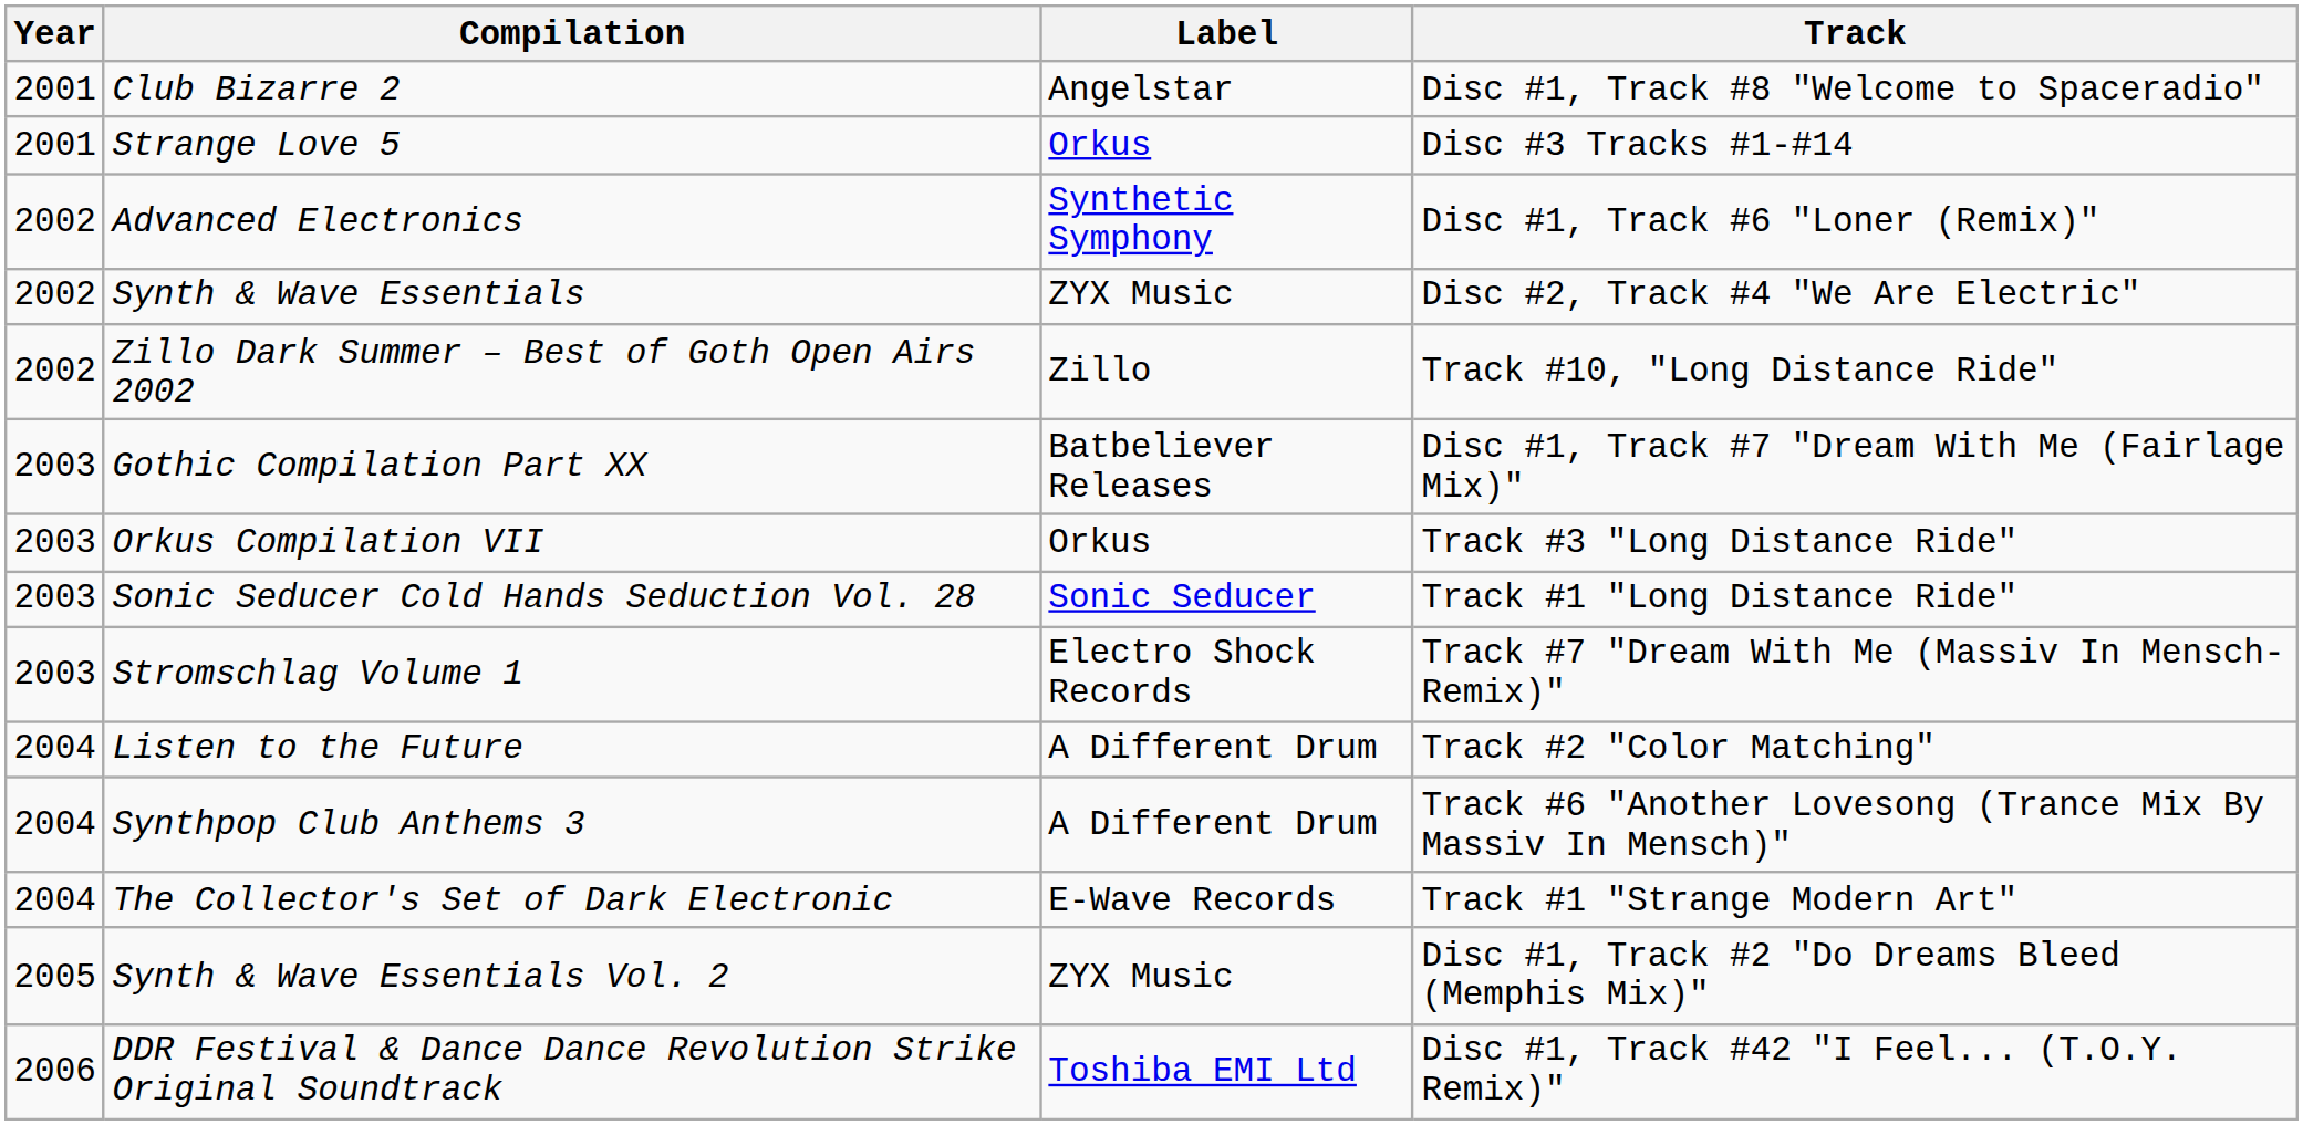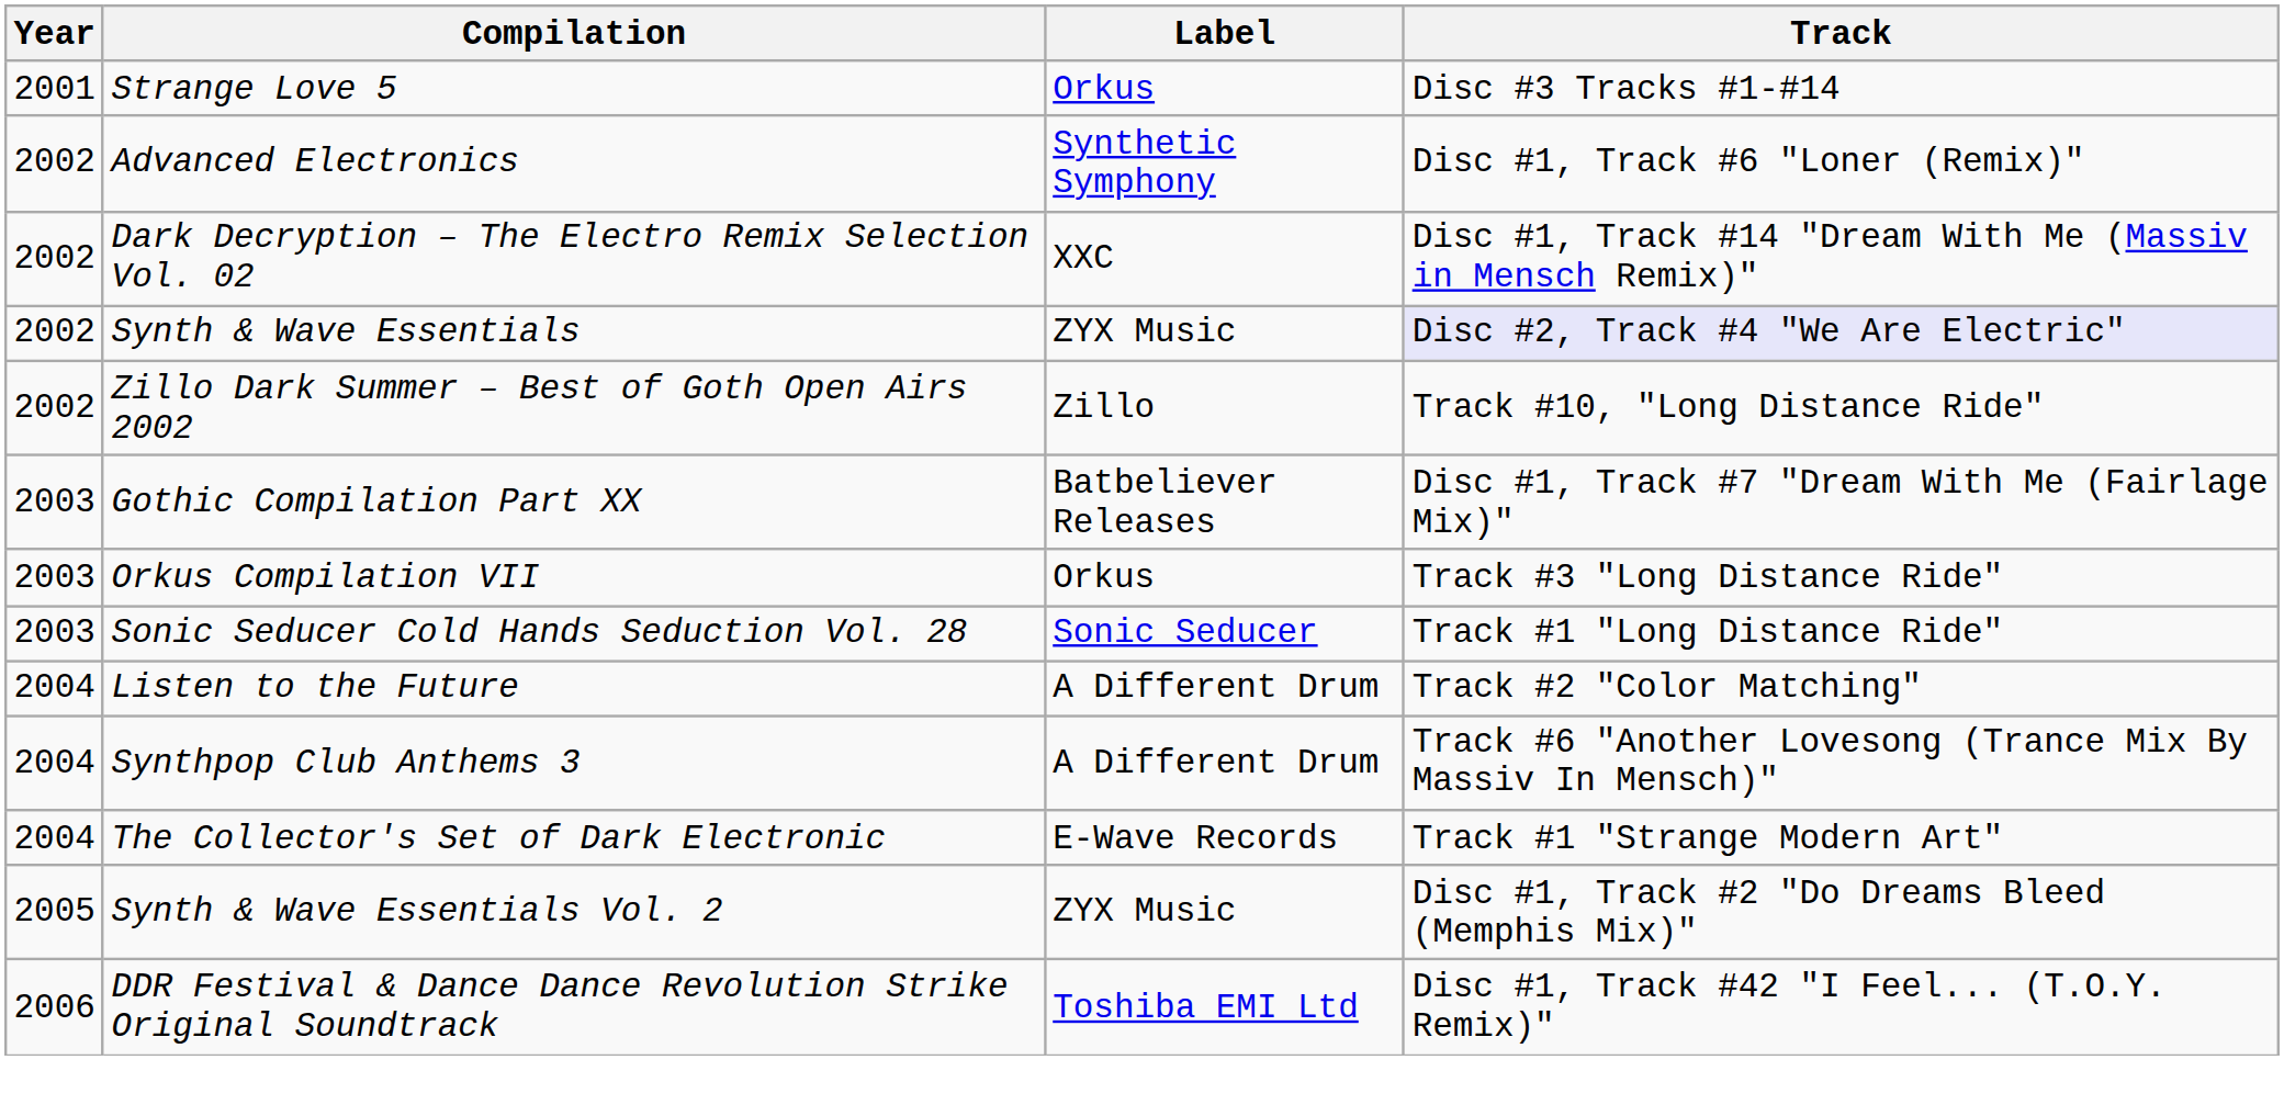- row: 2001 | Club Bizarre 2 | Angelstar | Disc #1, Track #8 "Welcome to Spaceradio"
+ row: 2002 | Dark Decryption – The Electro Remix Selection Vol. 02 | XXC | Disc #1, Track #14 "Dream With Me (Massiv in Mensch Remix)"
Synth & Wave Essentials | Track: no background -> lavender background
- row: 2003 | Stromschlag Volume 1 | Electro Shock Records | Track #7 "Dream With Me (Massiv In Mensch-Remix)"
